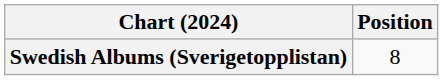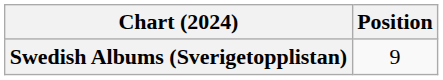Swedish Albums (Sverigetopplistan) | Position: 8 -> 9
